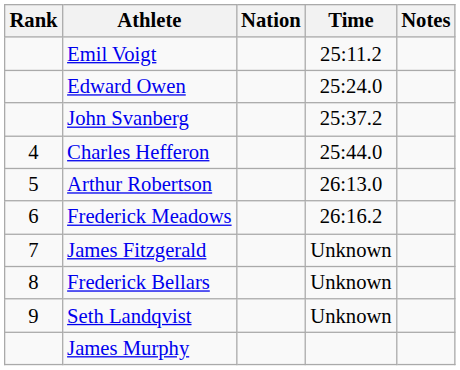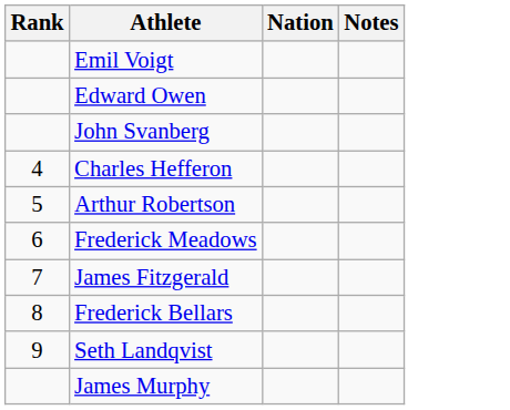- column: Time | 25:11.2 | 25:24.0 | 25:37.2 | 25:44.0 | 26:13.0 | 26:16.2 | Unknown | Unknown | Unknown
